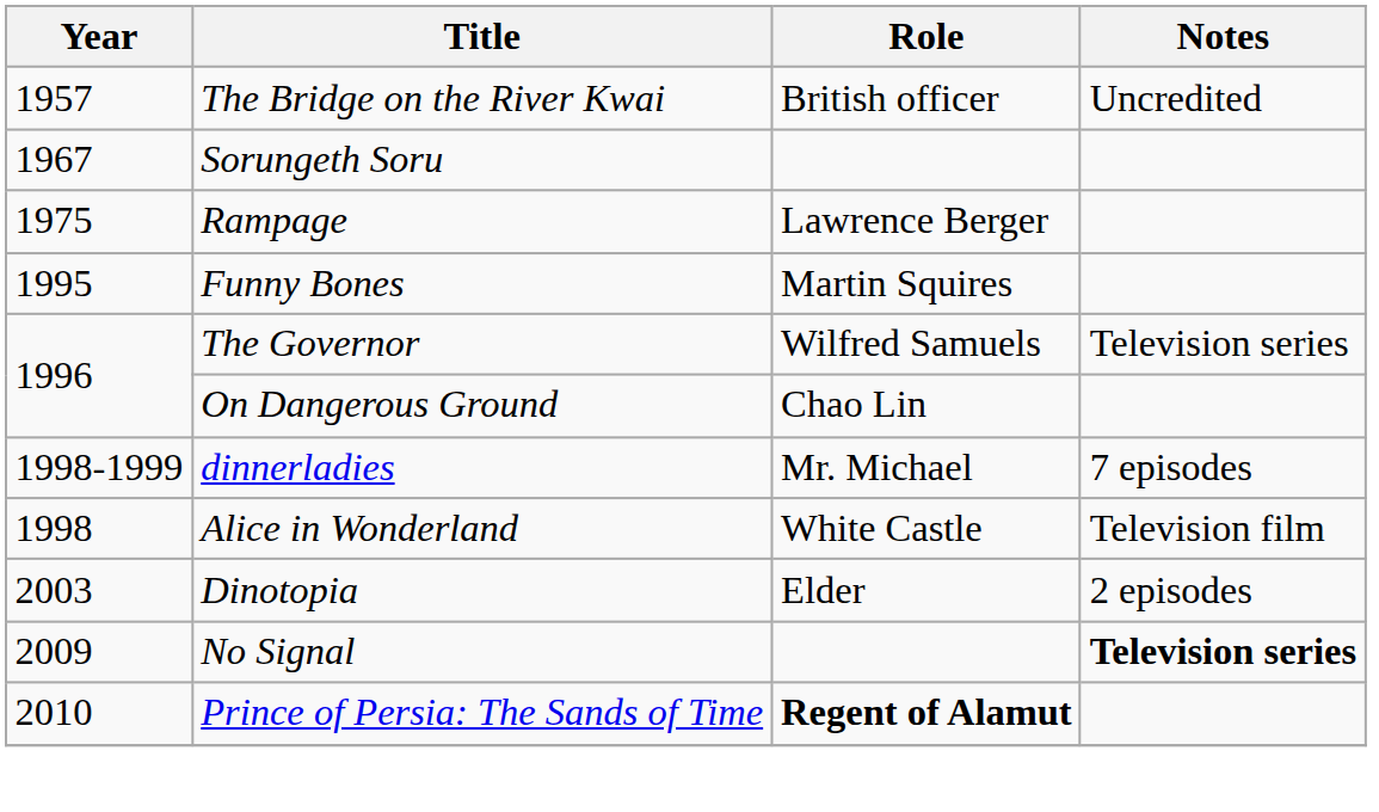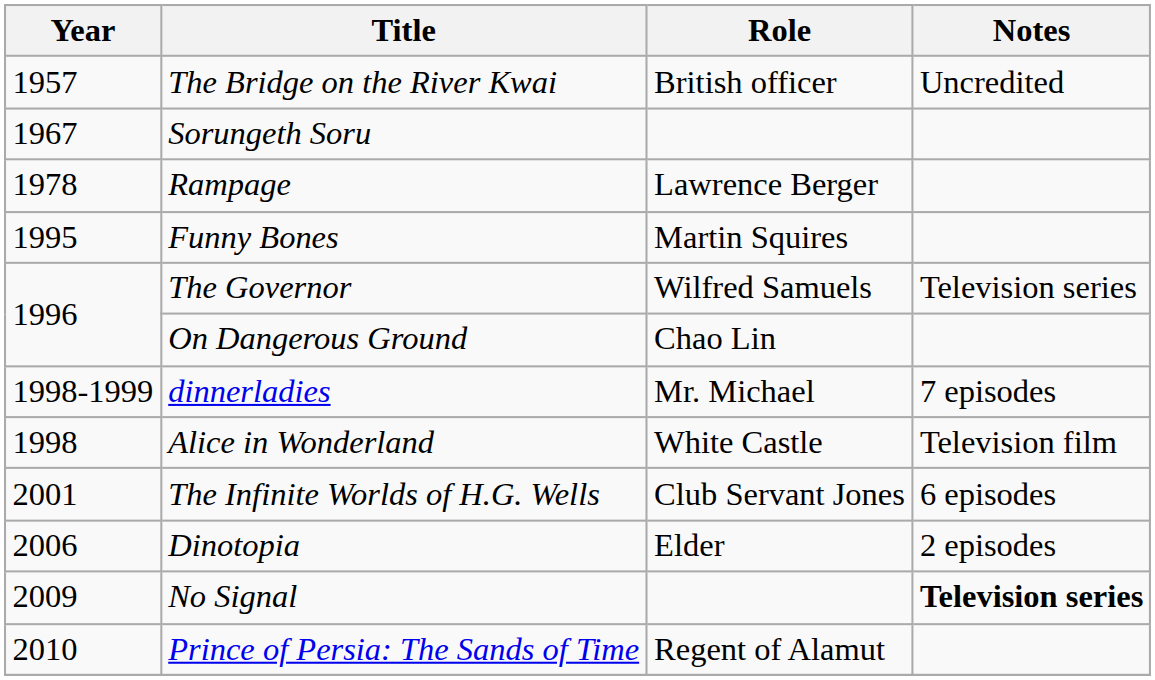Rampage | Year: 1975 -> 1978
+ row: 2001 | The Infinite Worlds of H.G. Wells | Club Servant Jones | 6 episodes
Dinotopia | Year: 2003 -> 2006
Prince of Persia: The Sands of Time | Role: bold -> normal
